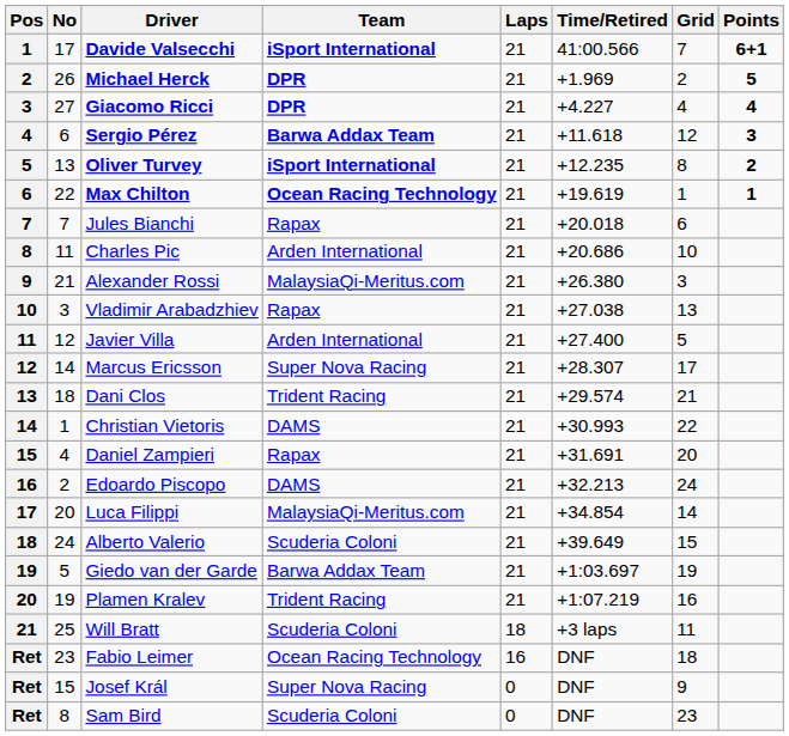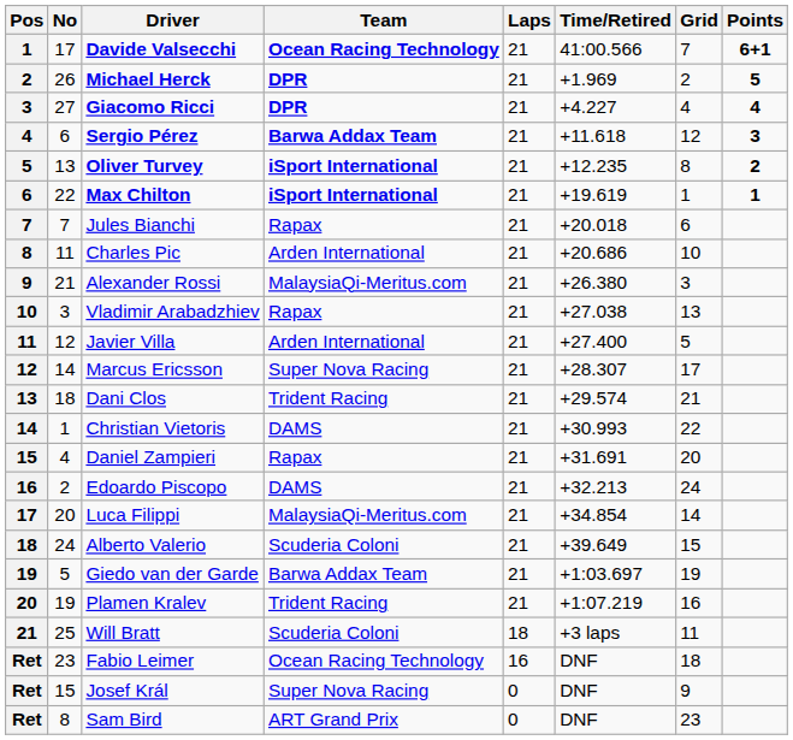Davide Valsecchi | Team: iSport International -> Ocean Racing Technology
Max Chilton | Team: Ocean Racing Technology -> iSport International
Sam Bird | Team: Scuderia Coloni -> ART Grand Prix
